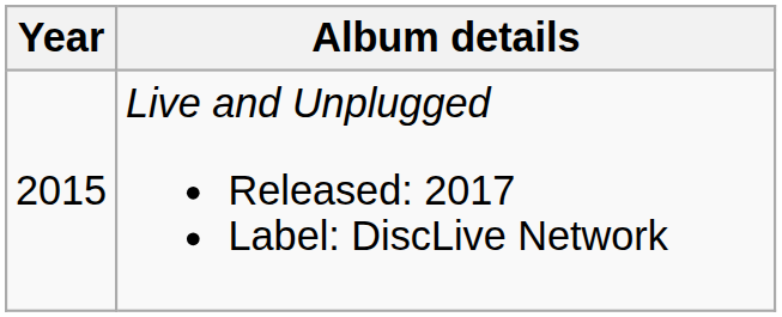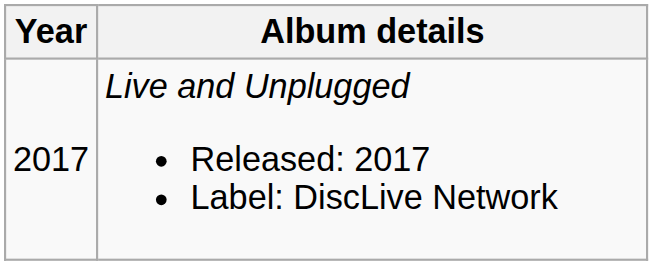Live and Unplugged Released: 2017 Label: DiscLive Network | Year: 2015 -> 2017
